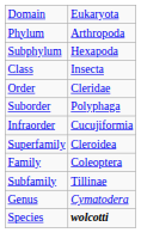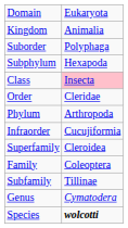+ row: Kingdom | Animalia
rows swapped: Phylum <-> Suborder
Class | column 2: no background -> pink background
